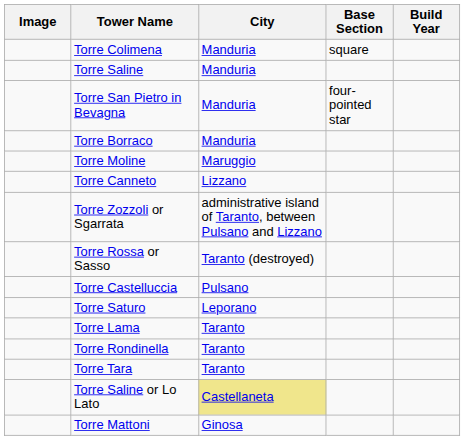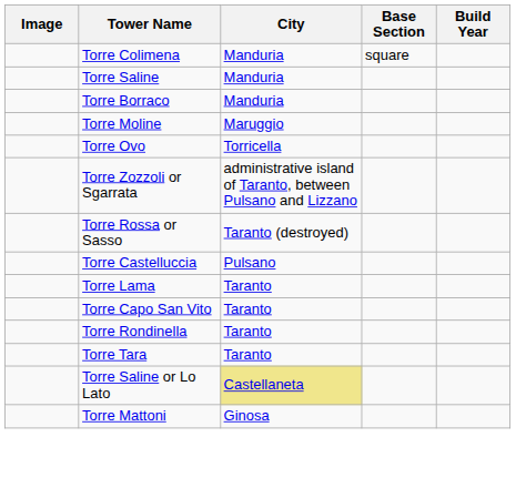- row: Torre San Pietro in Bevagna | Manduria | four-pointed star
+ row: Torre Ovo | Torricella
- row: Torre Canneto | Lizzano
- row: Torre Saturo | Leporano
+ row: Torre Capo San Vito | Taranto
